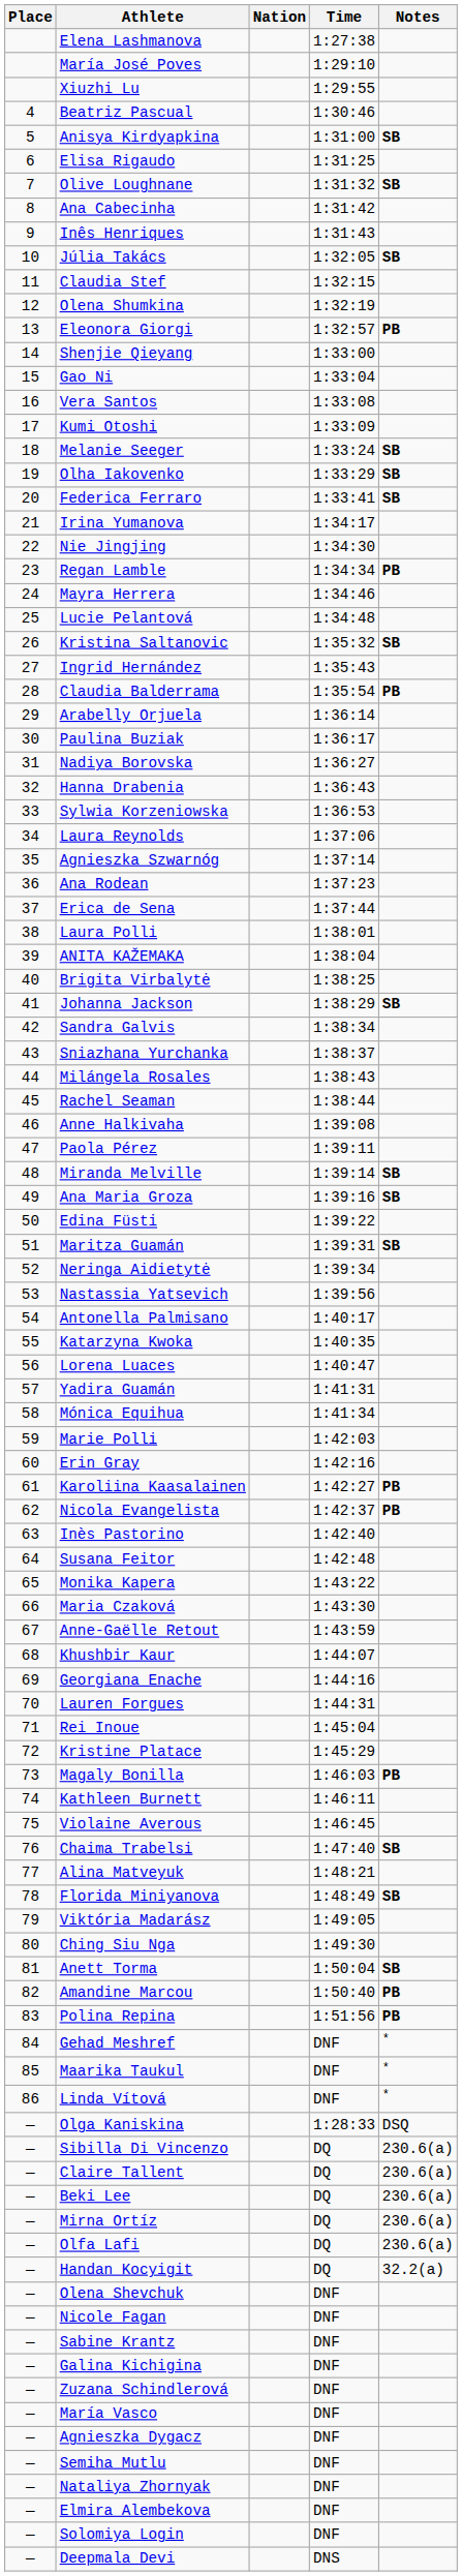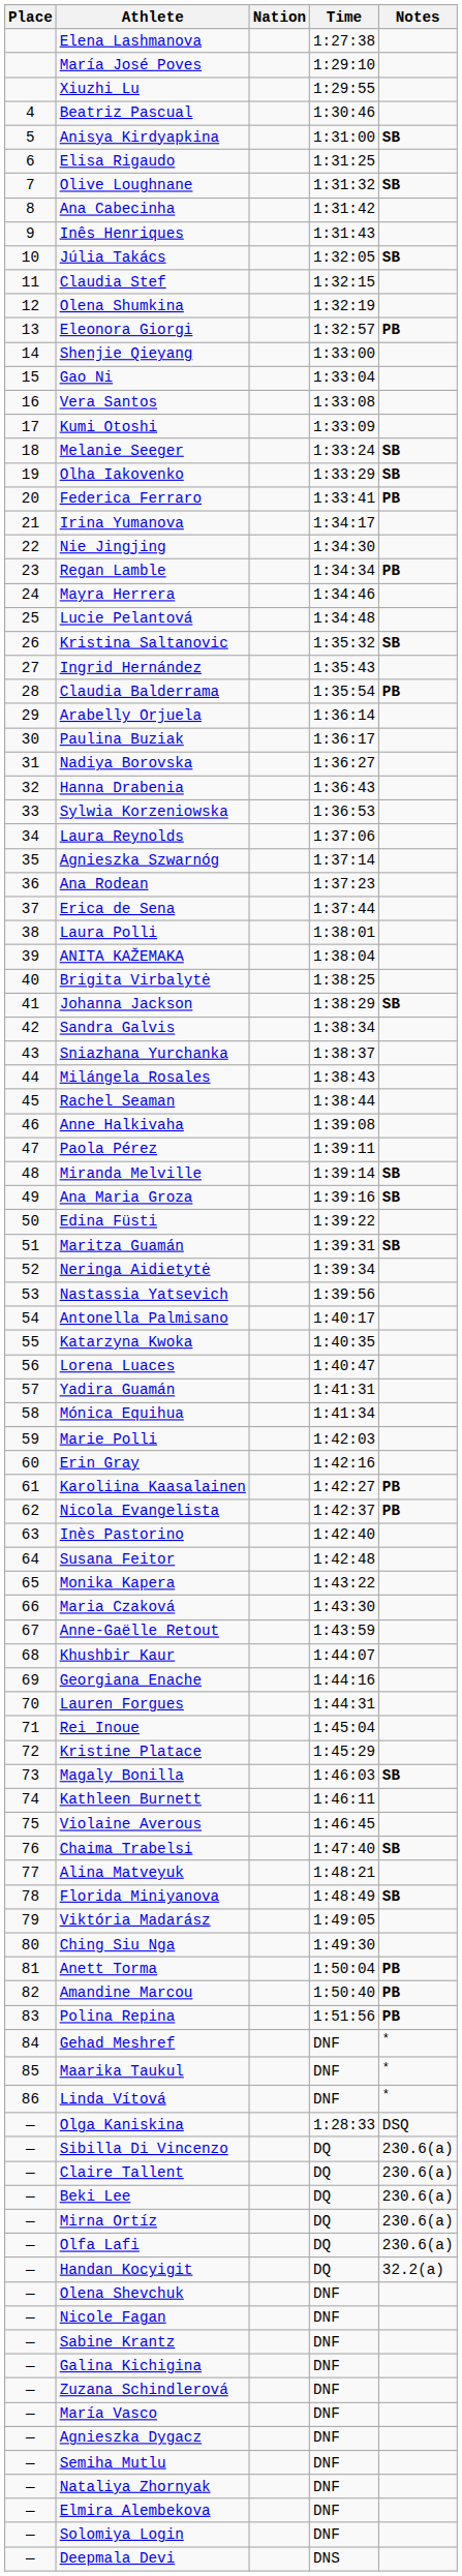Federica Ferraro | Notes: SB -> PB
Magaly Bonilla | Notes: PB -> SB
Anett Torma | Notes: SB -> PB
